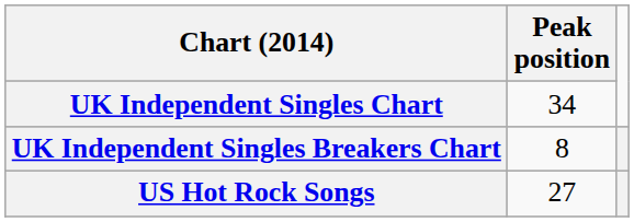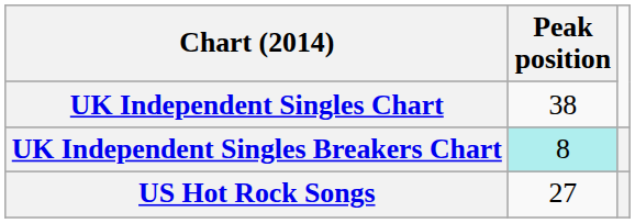UK Independent Singles Chart | Peak position: 34 -> 38
UK Independent Singles Breakers Chart | Peak position: no background -> paleturquoise background
